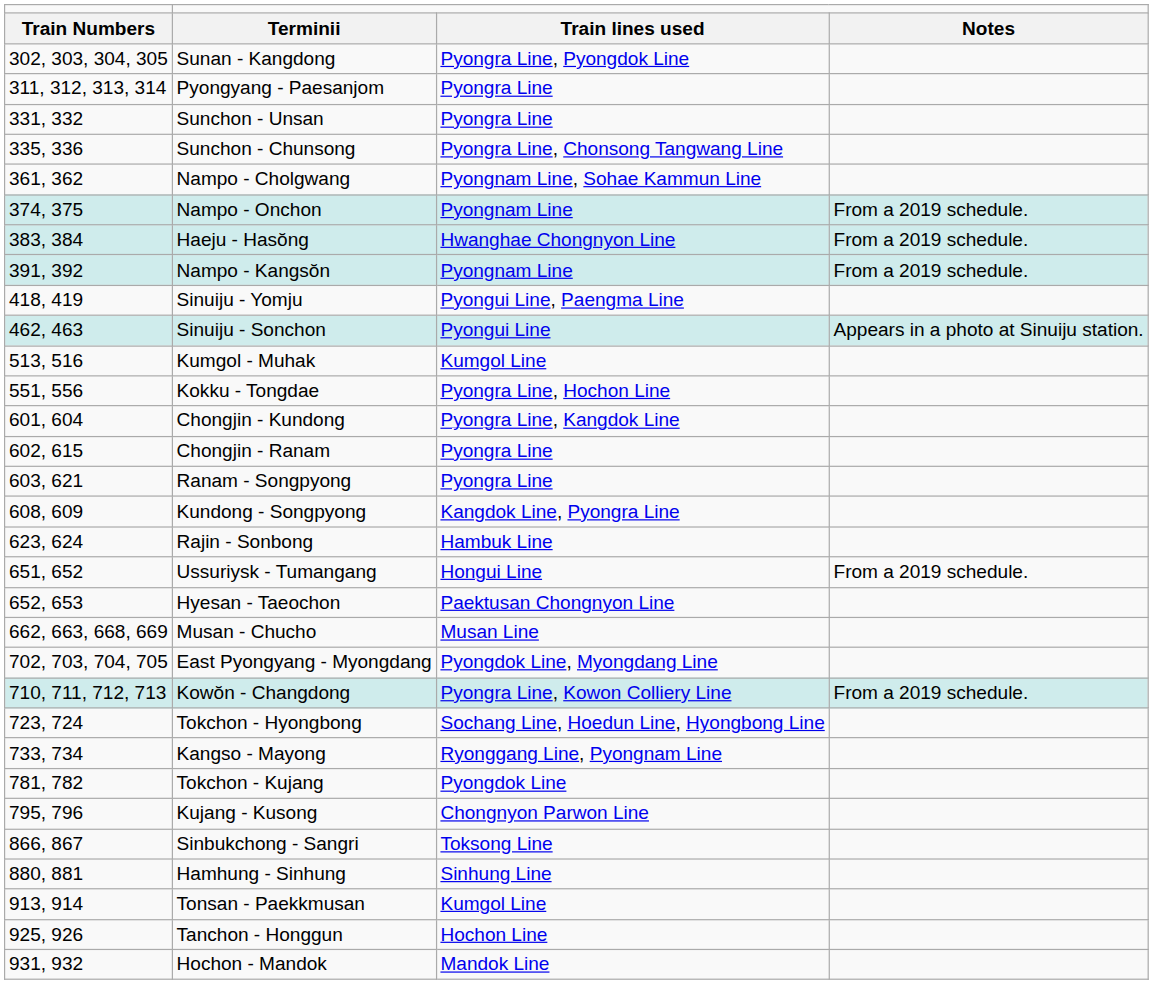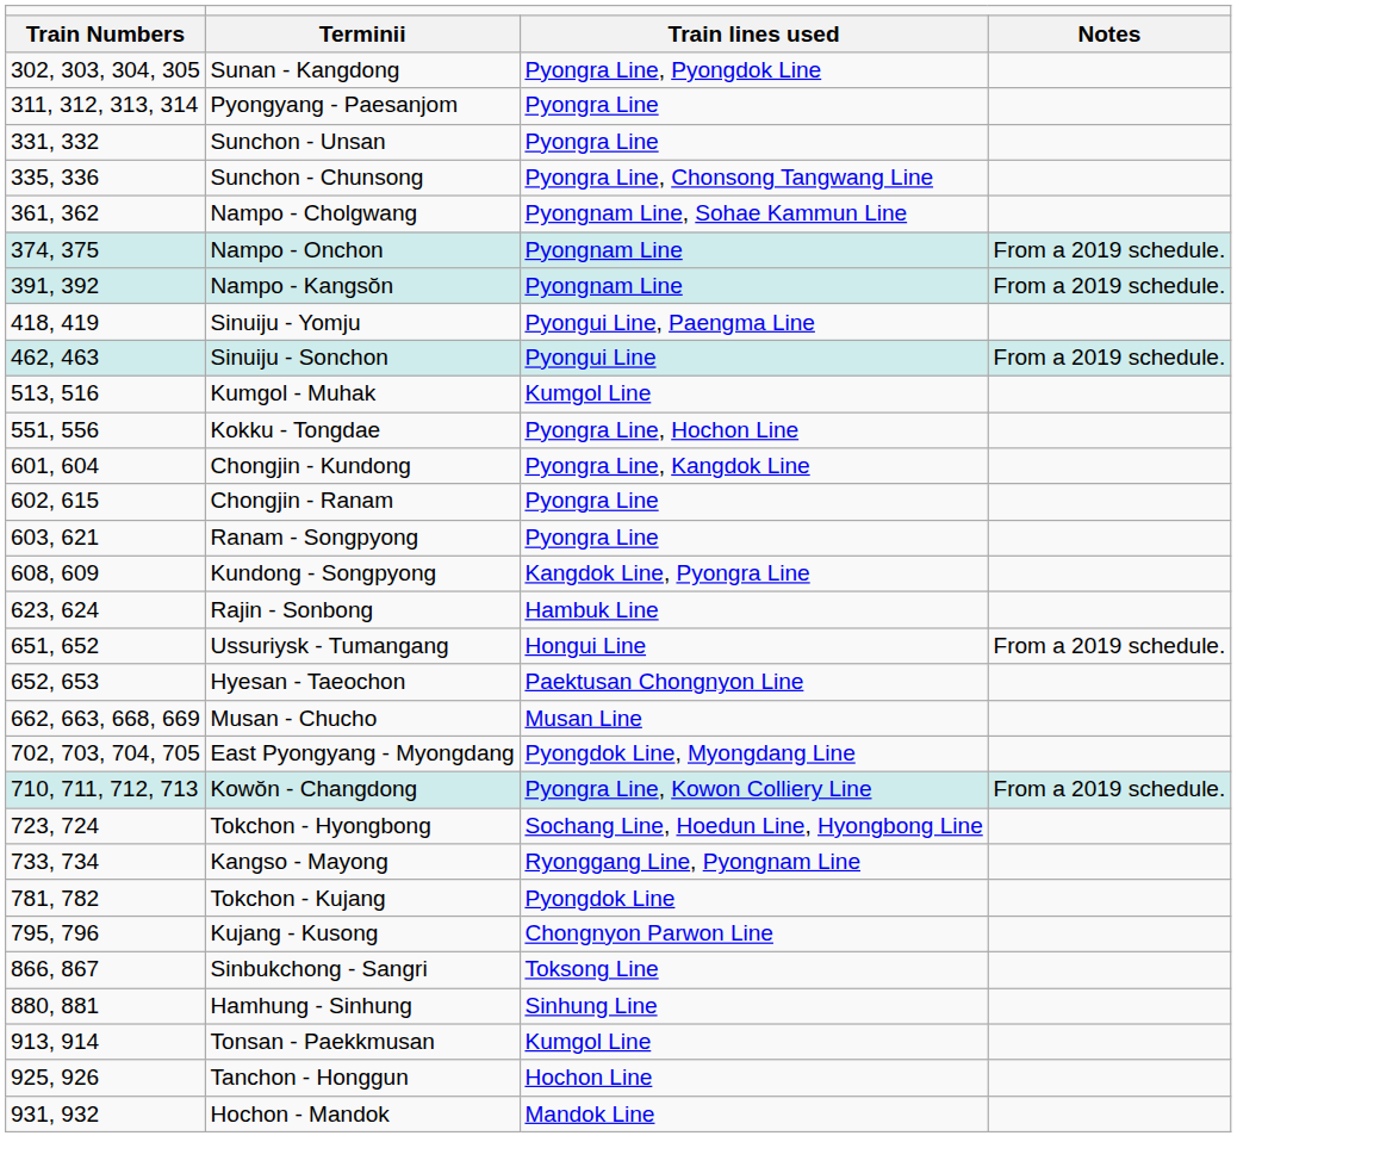- row: 383, 384 | Haeju - Hasŏng | Hwanghae Chongnyon Line | From a 2019 schedule.
Sinuiju - Sonchon | column 4: Appears in a photo at Sinuiju station. -> From a 2019 schedule.
